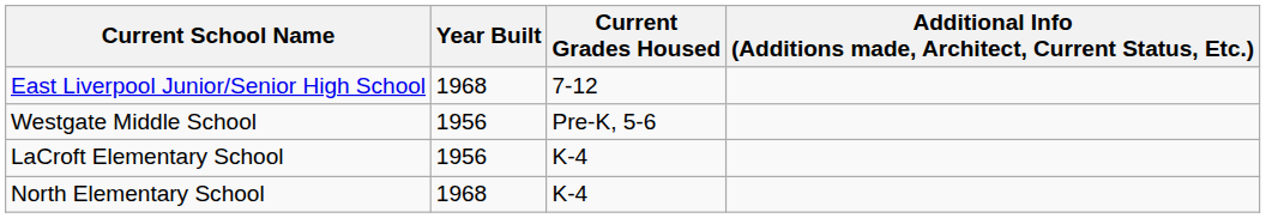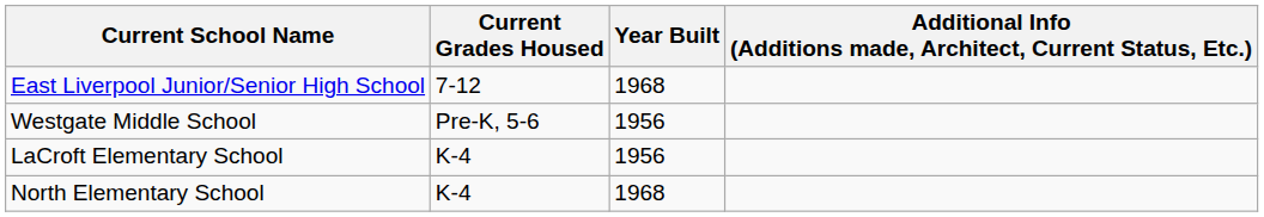columns swapped: Year Built <-> Current Grades Housed
